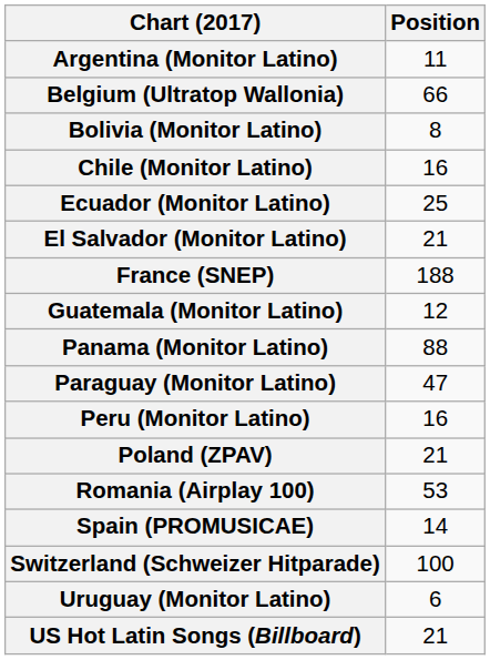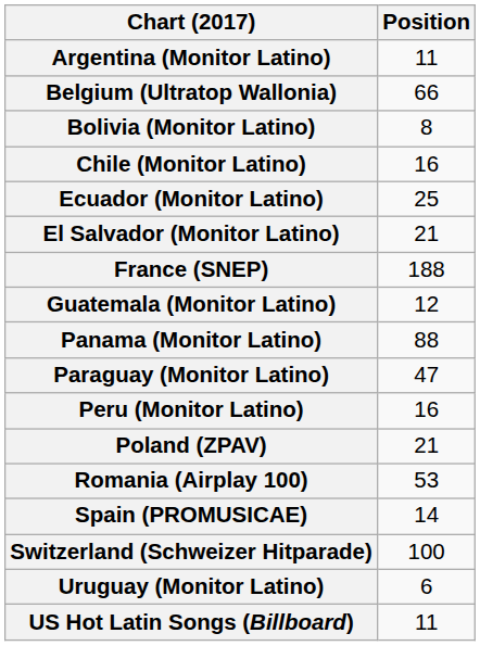US Hot Latin Songs (Billboard) | Position: 21 -> 11
